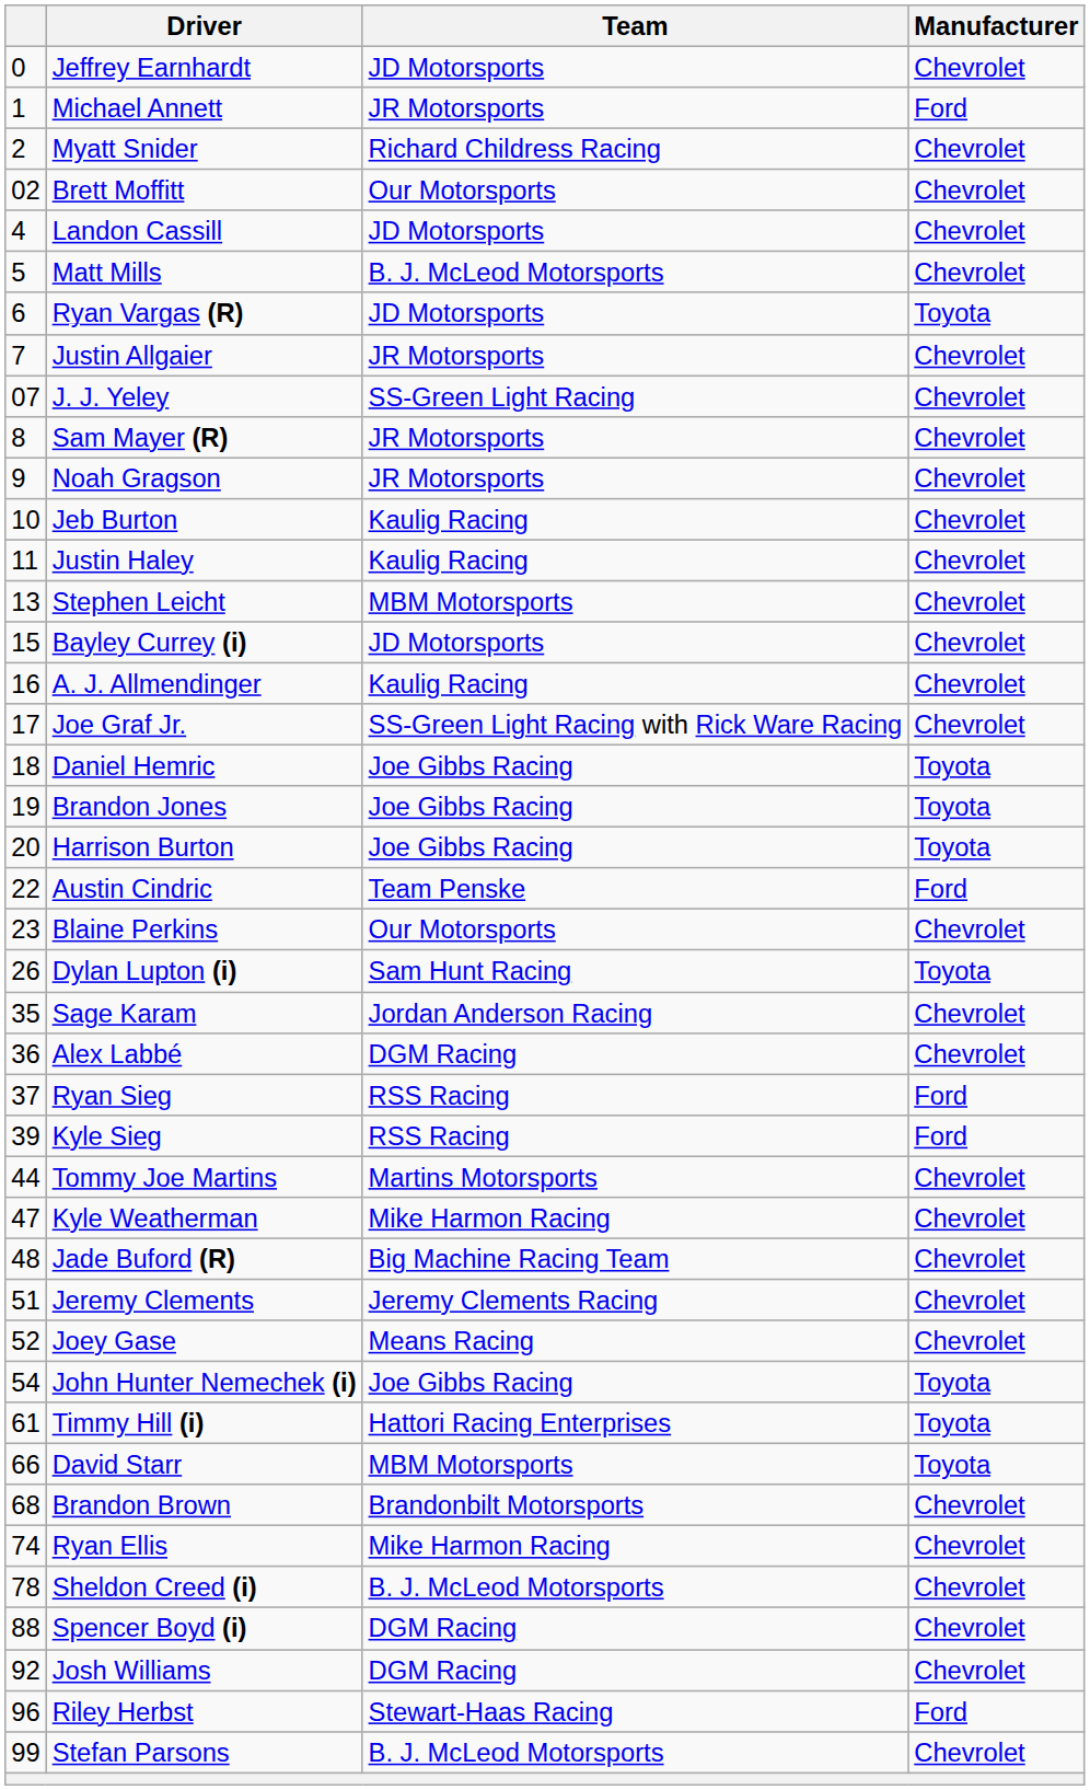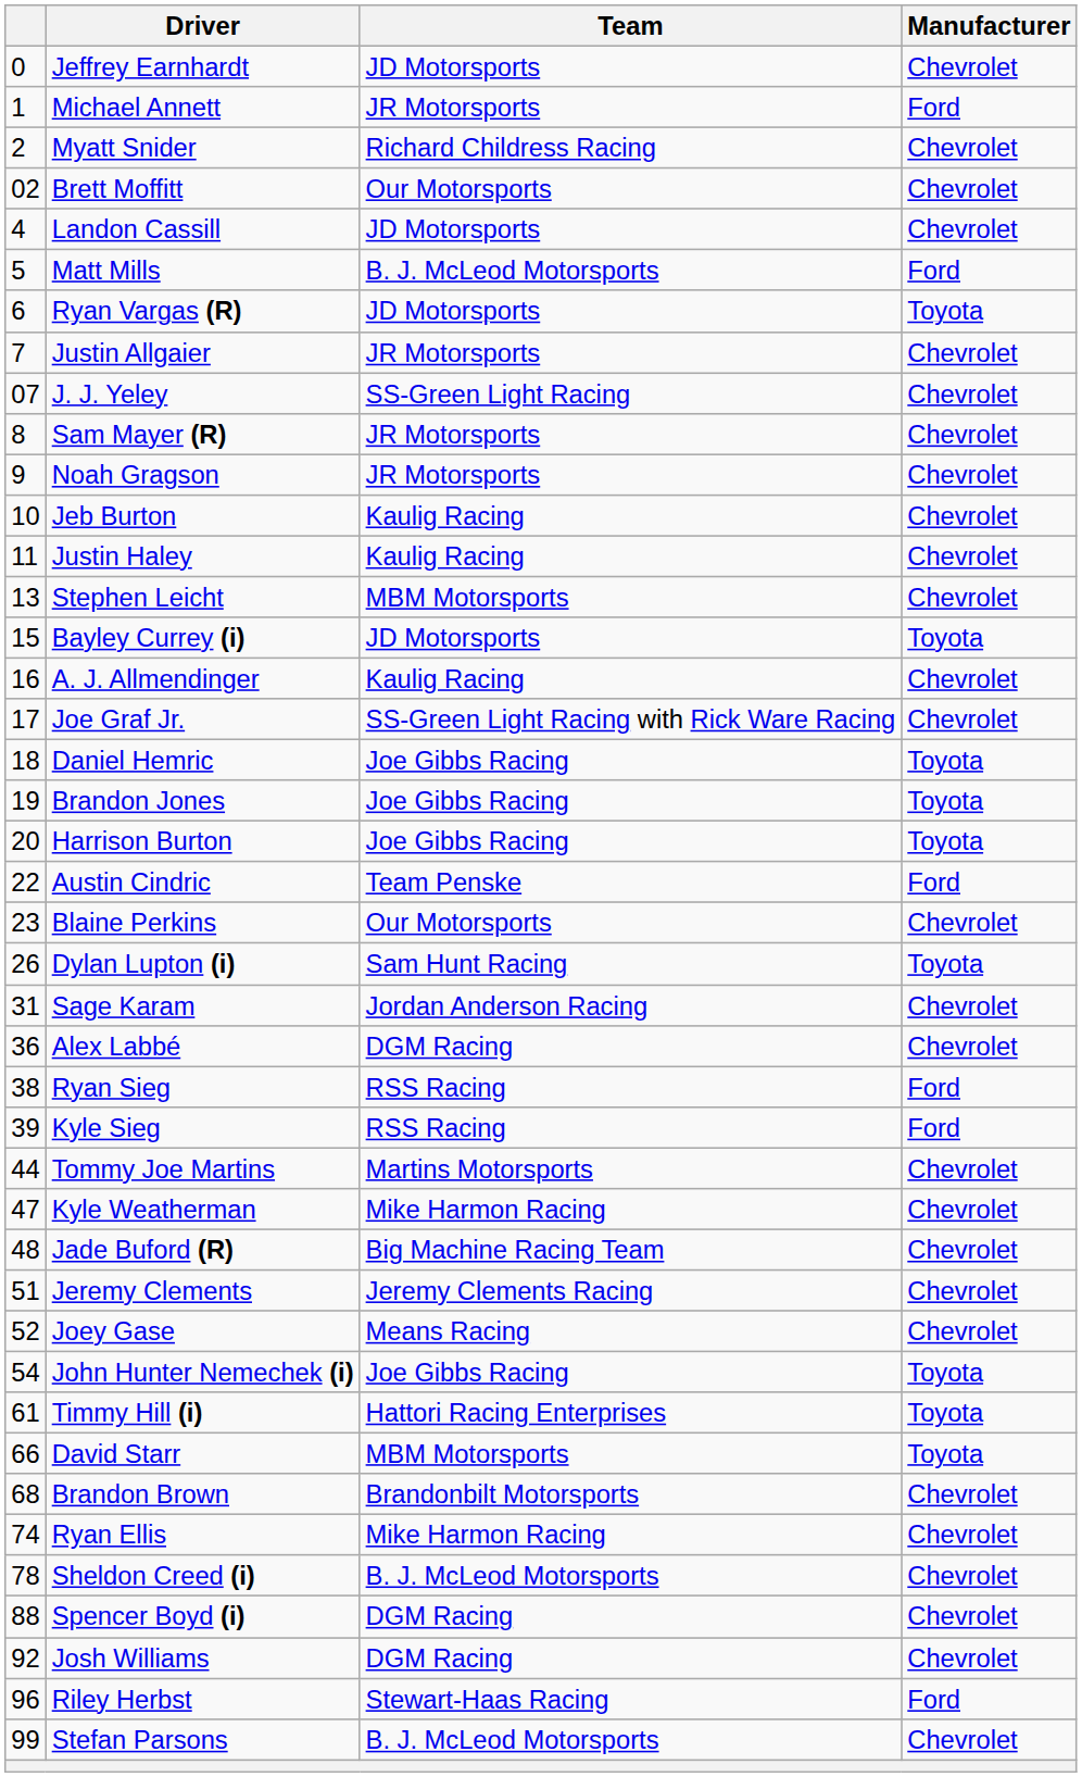Matt Mills | Manufacturer: Chevrolet -> Ford
Bayley Currey (i) | Manufacturer: Chevrolet -> Toyota
Sage Karam | column 1: 35 -> 31
Ryan Sieg | column 1: 37 -> 38
